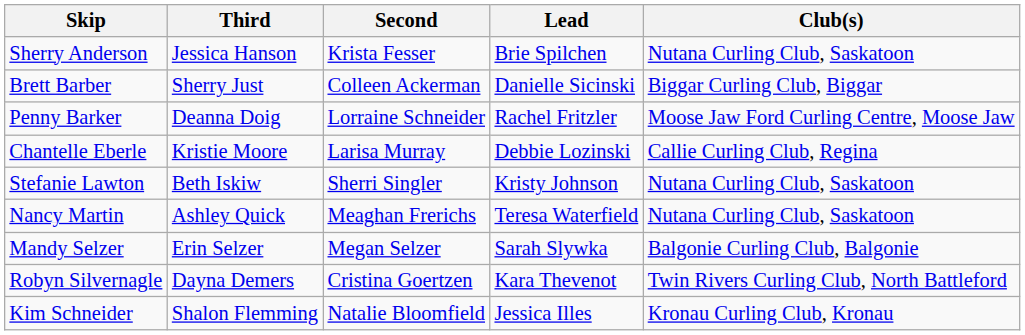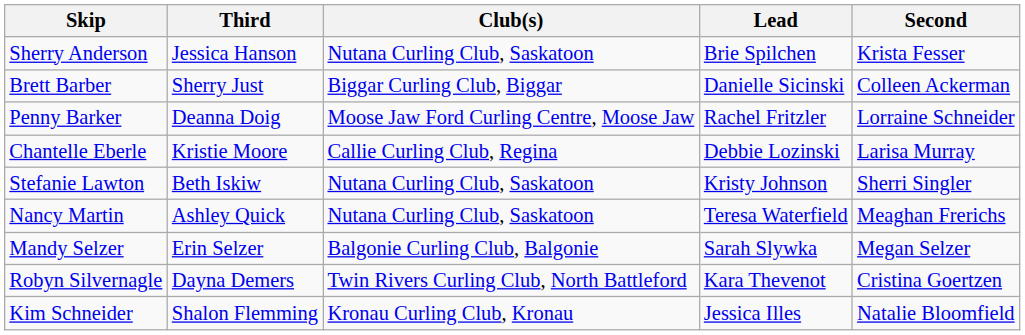columns swapped: Second <-> Club(s)
